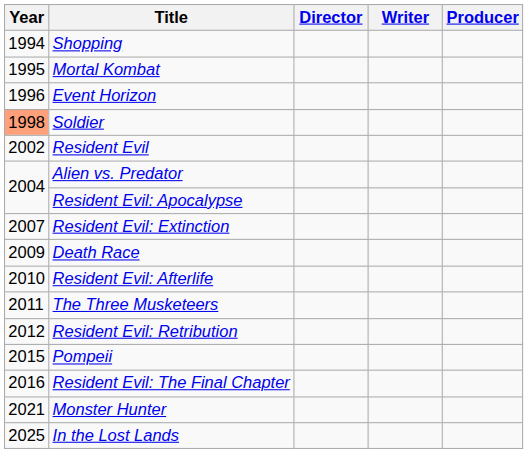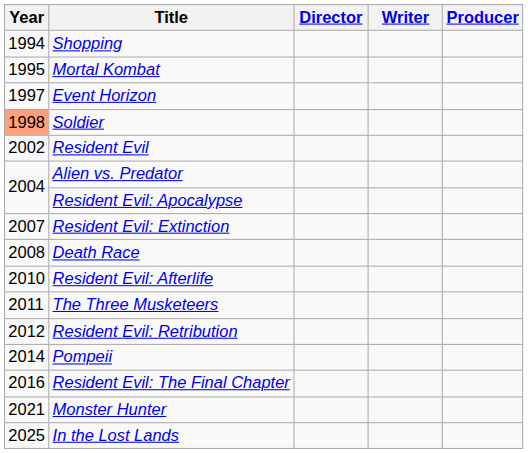Event Horizon | Year: 1996 -> 1997
Death Race | Year: 2009 -> 2008
Pompeii | Year: 2015 -> 2014
